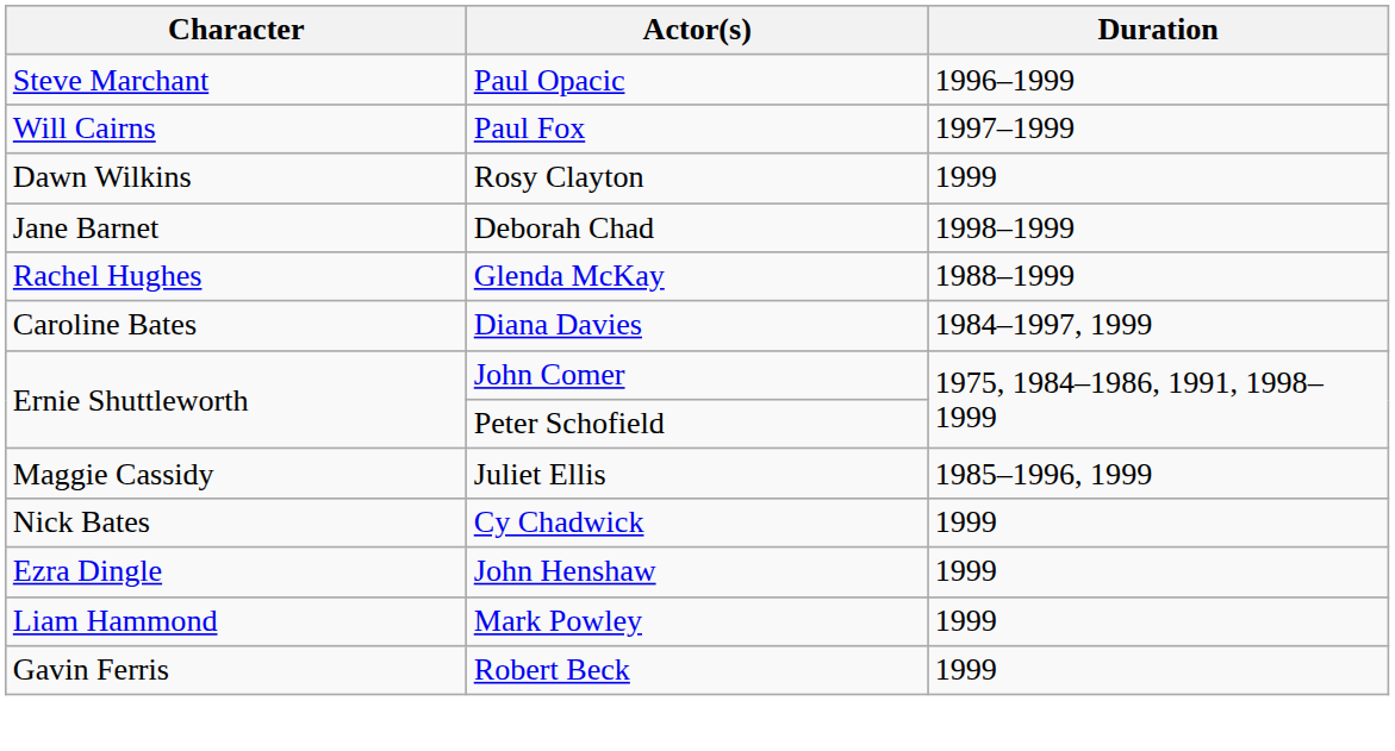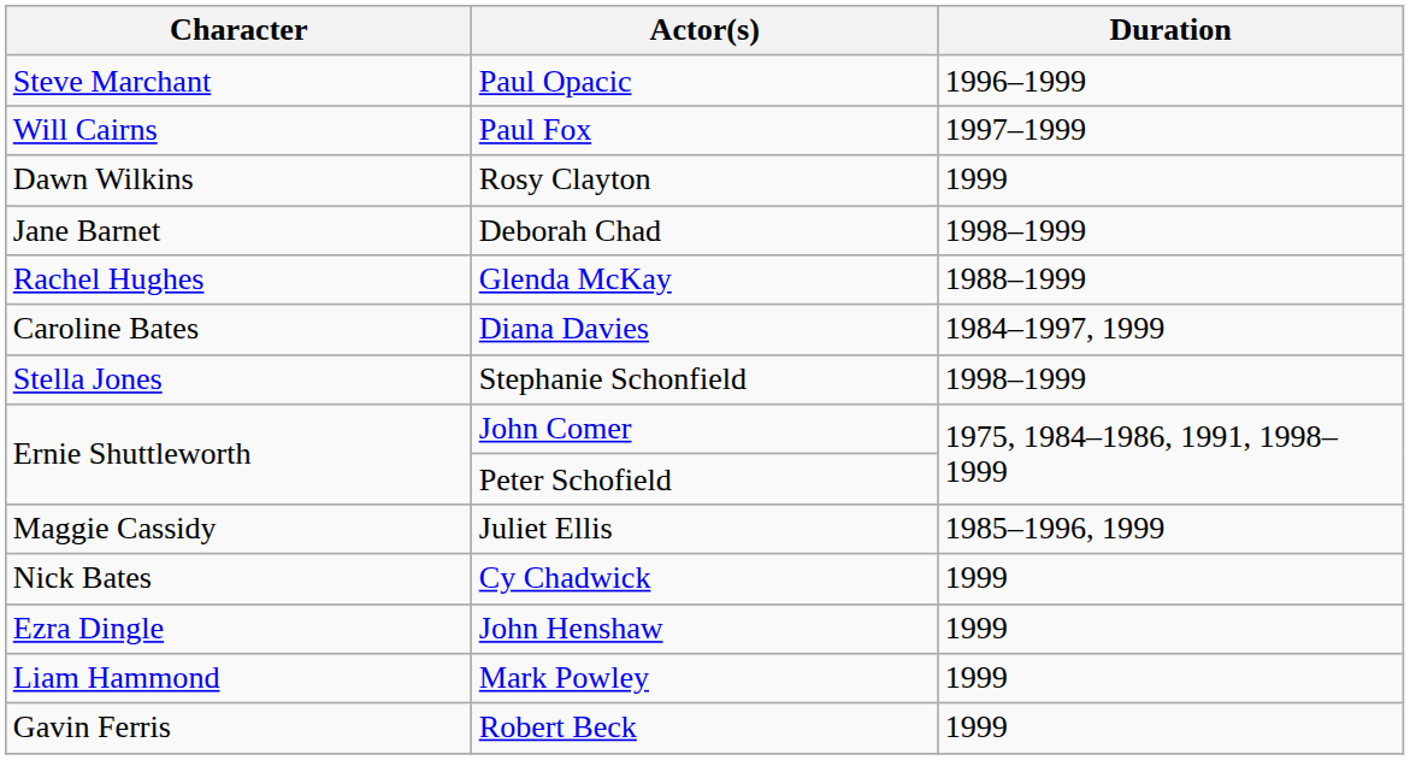+ row: Stella Jones | Stephanie Schonfield | 1998–1999
